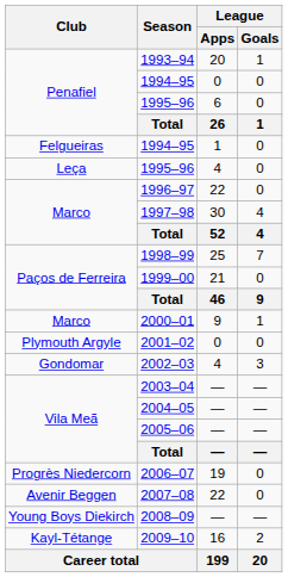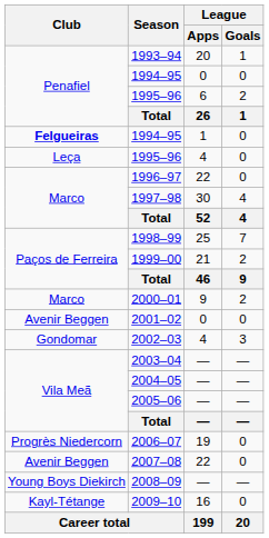1995–96 / 6 | League / Goals: 0 -> 2
1994–95 / 1 | Club: normal -> bold
1999–00 | League / Goals: 0 -> 2
2000–01 | League / Goals: 1 -> 2
2001–02 | Club: Plymouth Argyle -> Avenir Beggen
2009–10 | League / Goals: 2 -> 0
